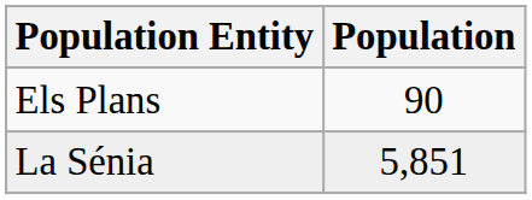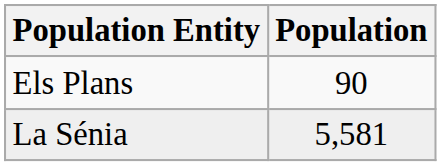La Sénia | Population: 5,851 -> 5,581
